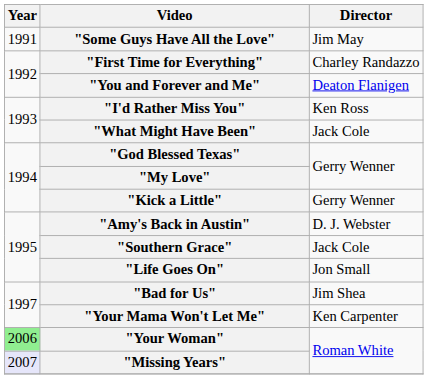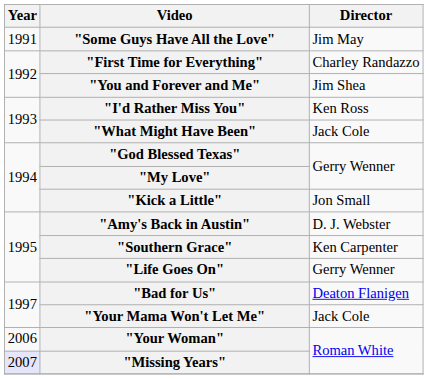"You and Forever and Me" | Director: Deaton Flanigen -> Jim Shea
"Kick a Little" | Director: Gerry Wenner -> Jon Small
"Southern Grace" | Director: Jack Cole -> Ken Carpenter
"Life Goes On" | Director: Jon Small -> Gerry Wenner
"Bad for Us" | Director: Jim Shea -> Deaton Flanigen
"Your Mama Won't Let Me" | Director: Ken Carpenter -> Jack Cole
"Your Woman" | Year: lightgreen background -> no background
